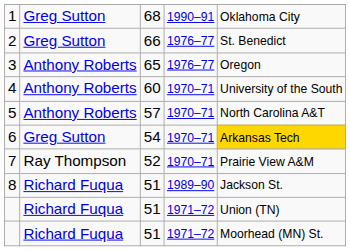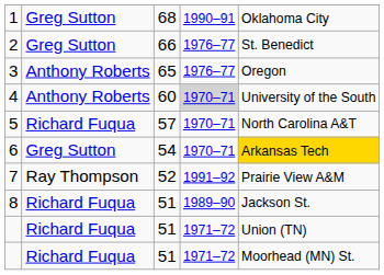4 | column 4: no background -> lightgrey background
5 | column 2: Anthony Roberts -> Richard Fuqua
7 | column 4: 1970–71 -> 1991–92
